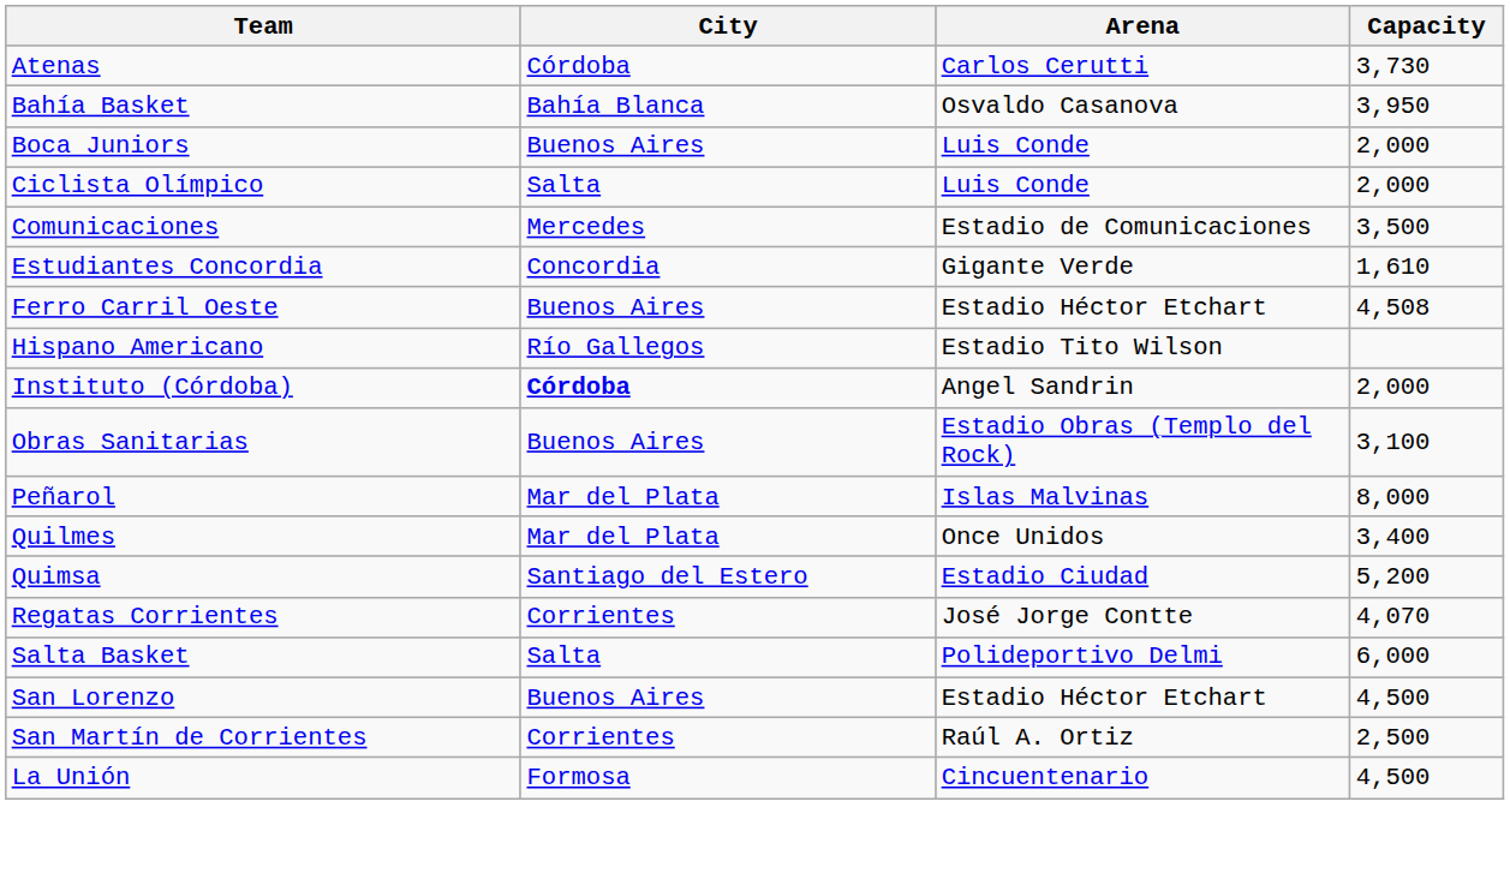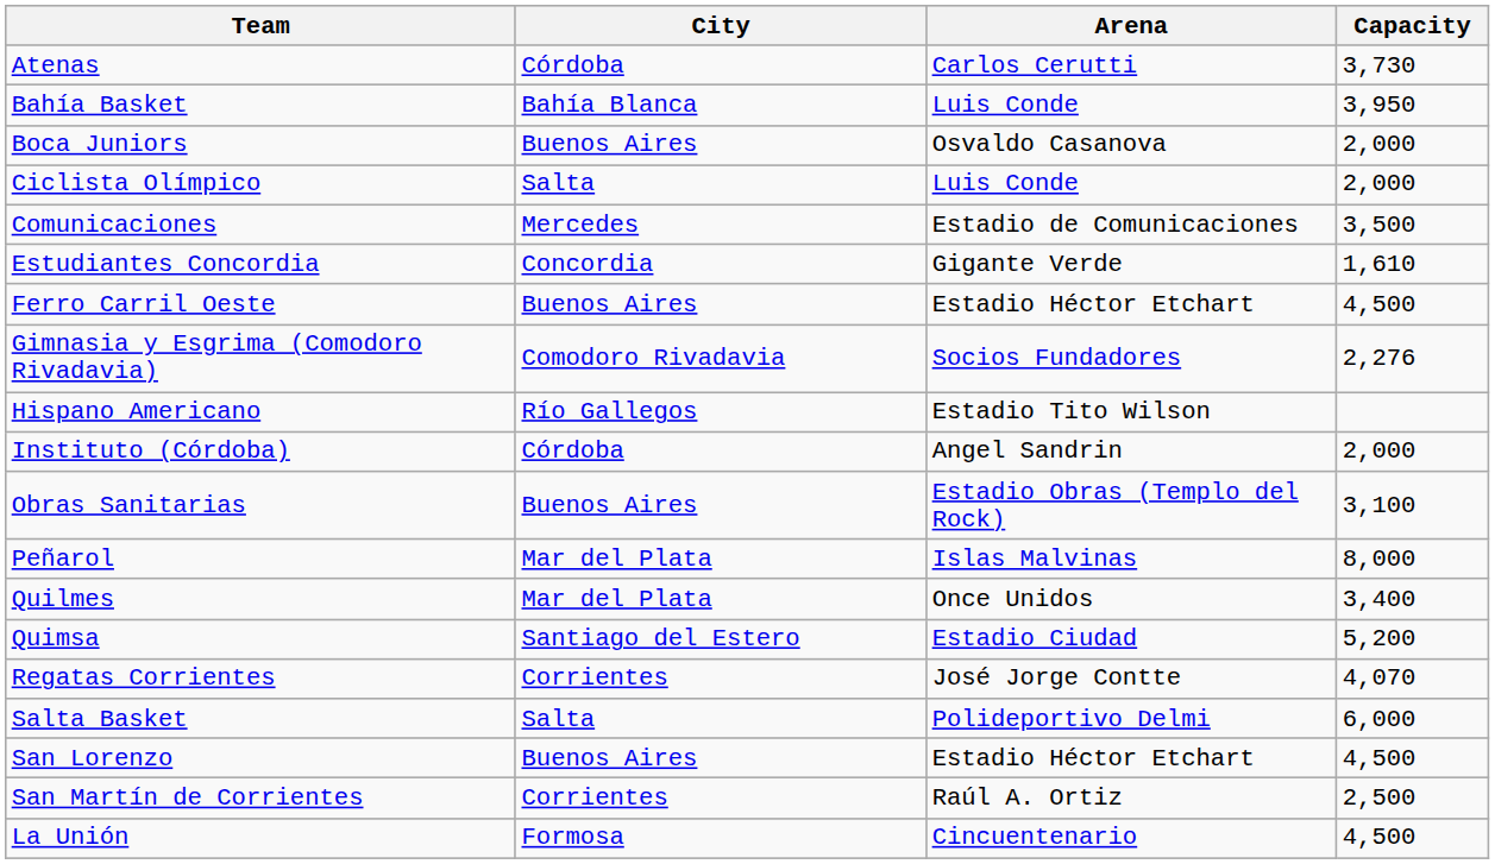Bahía Basket | Arena: Osvaldo Casanova -> Luis Conde
Boca Juniors | Arena: Luis Conde -> Osvaldo Casanova
Ferro Carril Oeste | Capacity: 4,508 -> 4,500
+ row: Gimnasia y Esgrima (Comodoro Rivadavia) | Comodoro Rivadavia | Socios Fundadores | 2,276
Instituto (Córdoba) | City: bold -> normal
